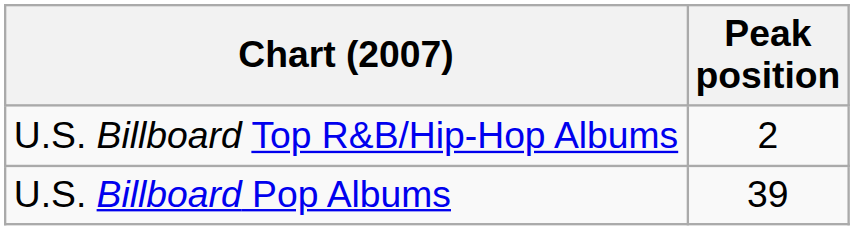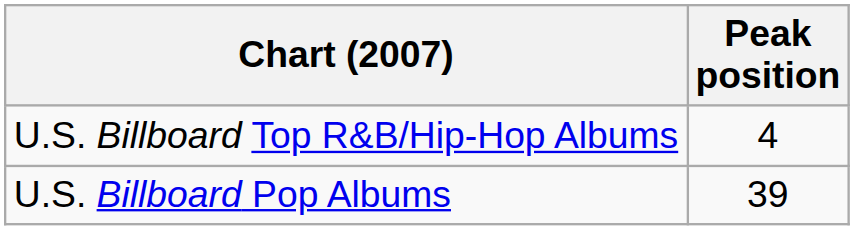U.S. Billboard Top R&B/Hip-Hop Albums | Peak position: 2 -> 4
